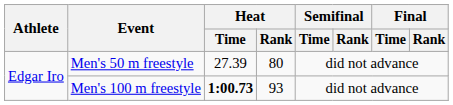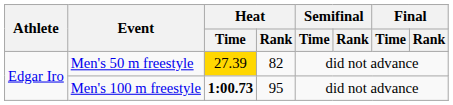Men's 50 m freestyle | Heat / Time: no background -> gold background
Men's 50 m freestyle | Heat / Rank: 80 -> 82
Men's 100 m freestyle | Heat / Rank: 93 -> 95
